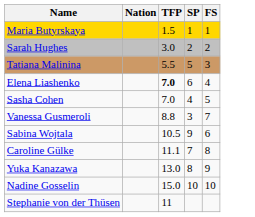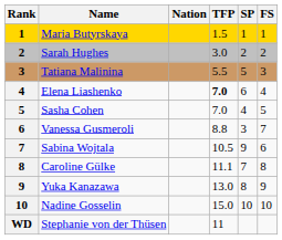+ column: Rank | 1 | 2 | 3 | 4 | 5 | 6 | 7 | 8 | 9 | 10 | WD
